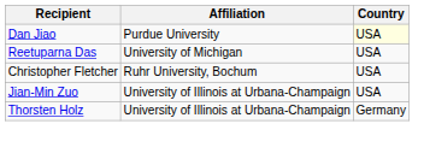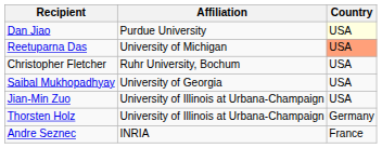Reetuparna Das | Country: no background -> lightsalmon background
+ row: Saibal Mukhopadhyay | University of Georgia | USA
+ row: Andre Seznec | INRIA | France
